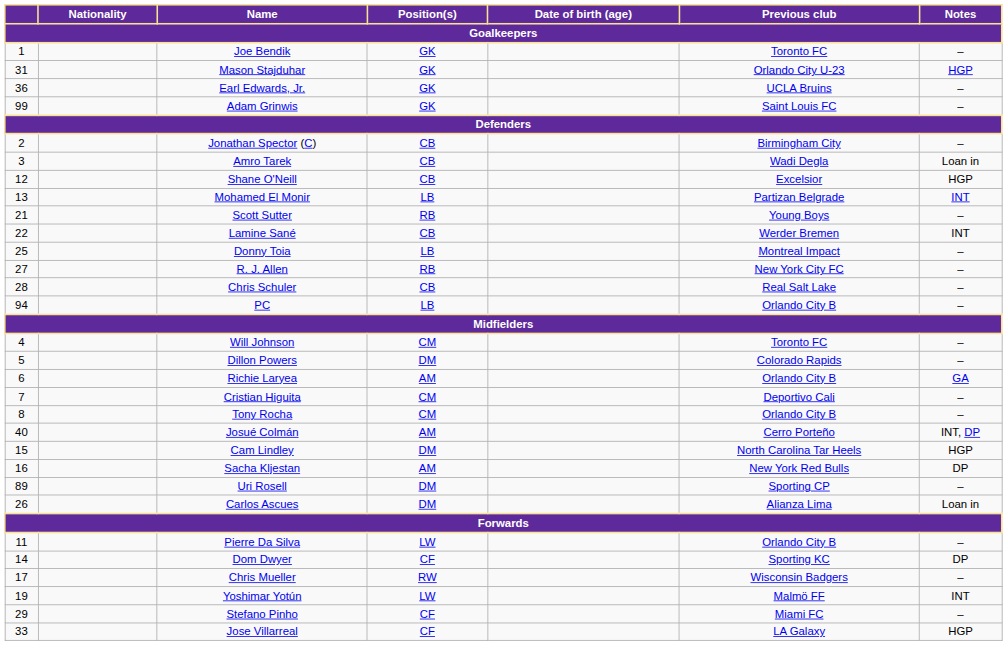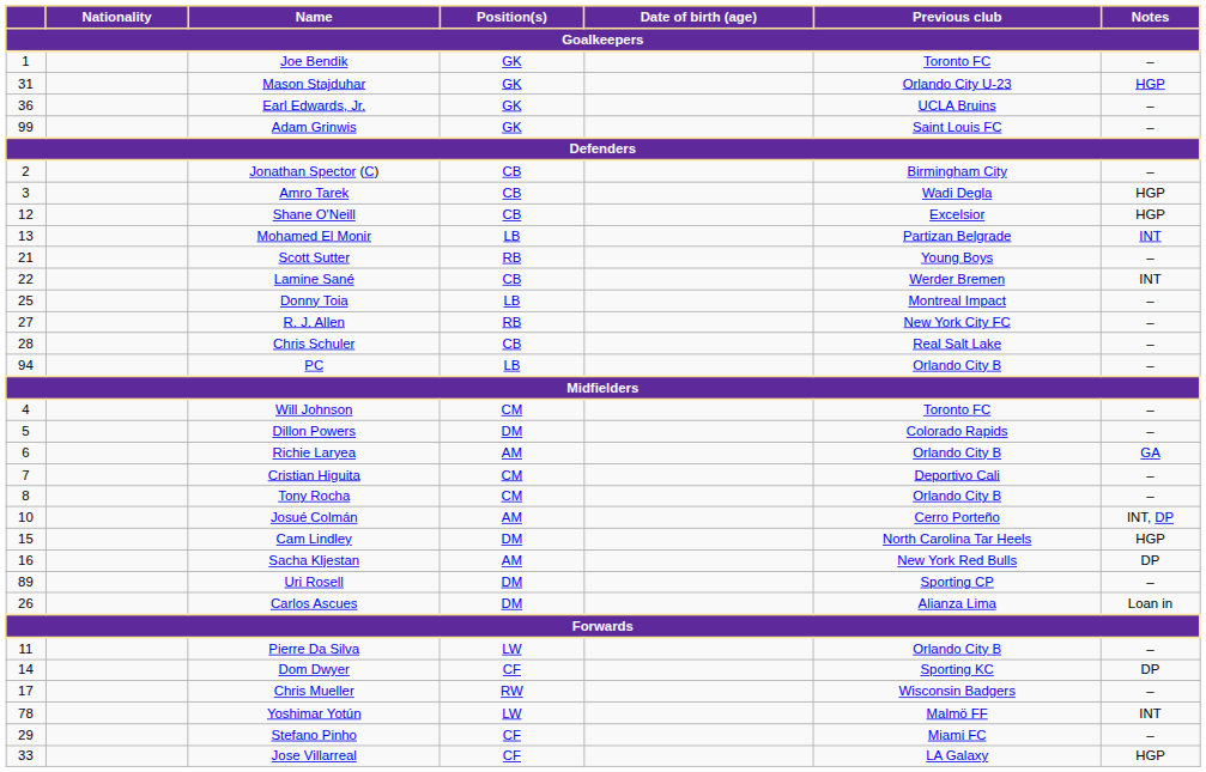Amro Tarek | Notes: Loan in -> HGP
Josué Colmán | column 1: 40 -> 10
Yoshimar Yotún | column 1: 19 -> 78
